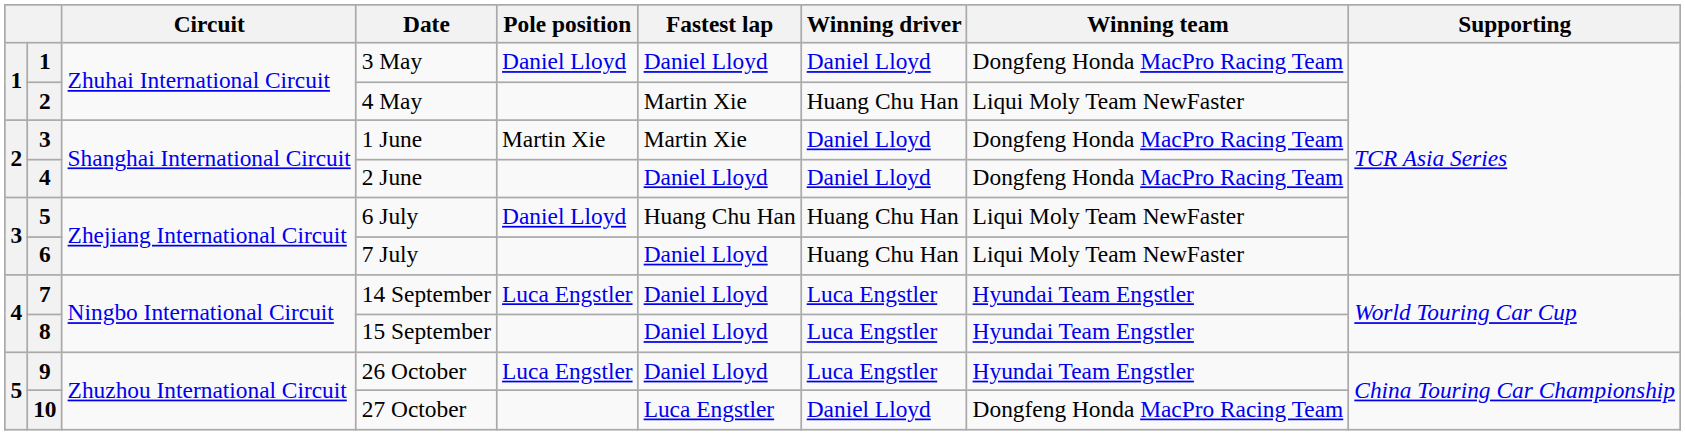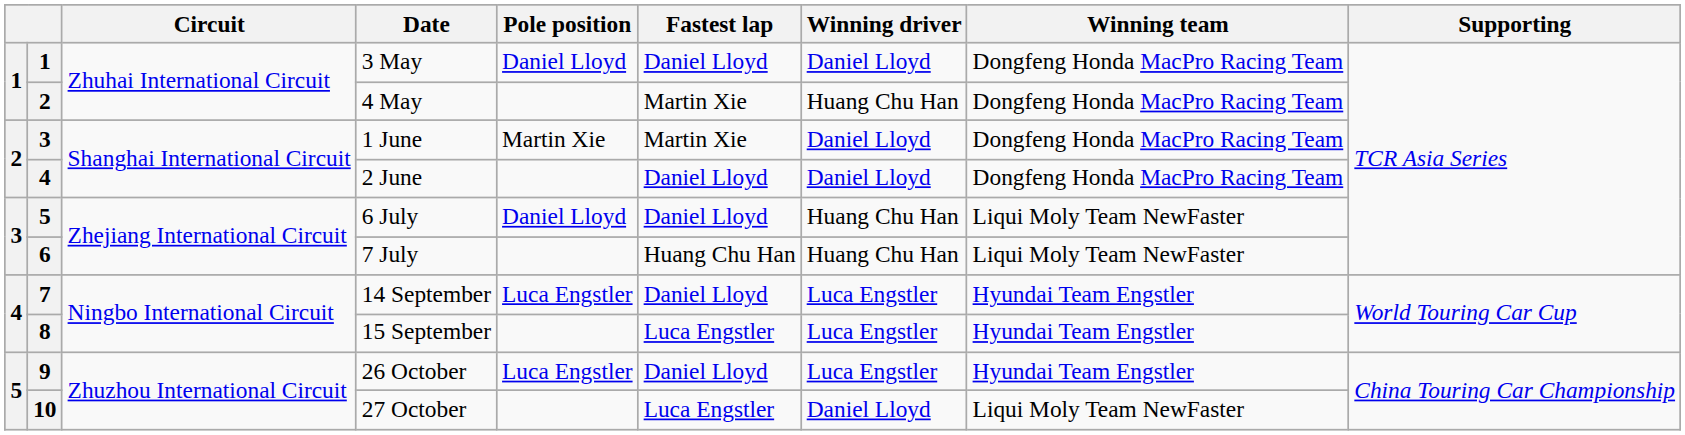4 May | Winning team: Liqui Moly Team NewFaster -> Dongfeng Honda MacPro Racing Team
6 July | Fastest lap: Huang Chu Han -> Daniel Lloyd
7 July | Fastest lap: Daniel Lloyd -> Huang Chu Han
15 September | Fastest lap: Daniel Lloyd -> Luca Engstler
27 October | Winning team: Dongfeng Honda MacPro Racing Team -> Liqui Moly Team NewFaster
